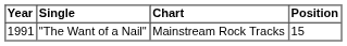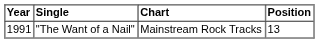"The Want of a Nail" | Position: 15 -> 13
